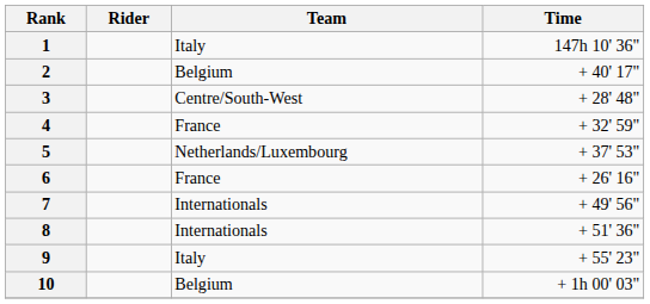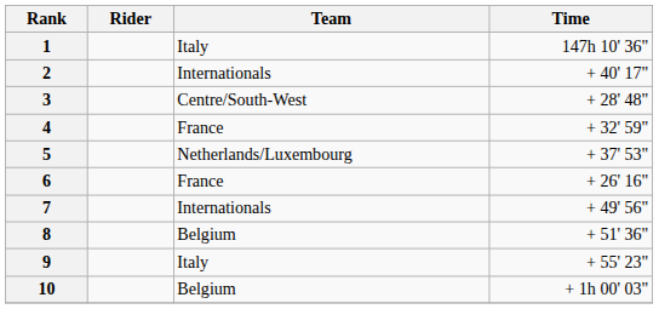2 | Team: Belgium -> Internationals
8 | Team: Internationals -> Belgium
